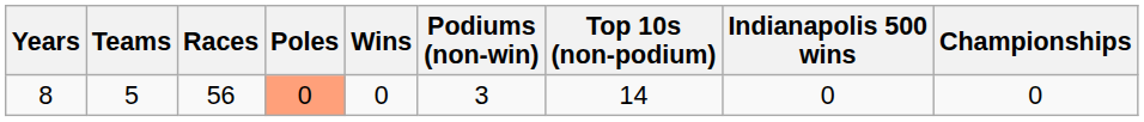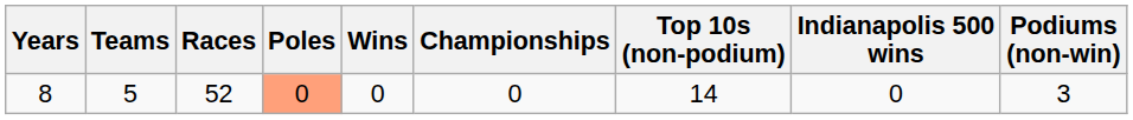columns swapped: Podiums (non-win) <-> Championships
8 | Races: 56 -> 52
